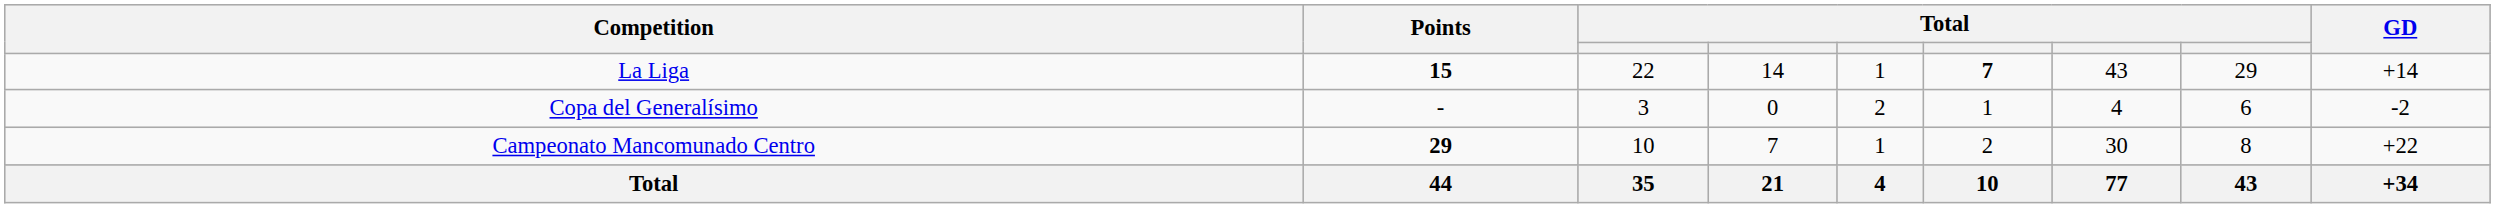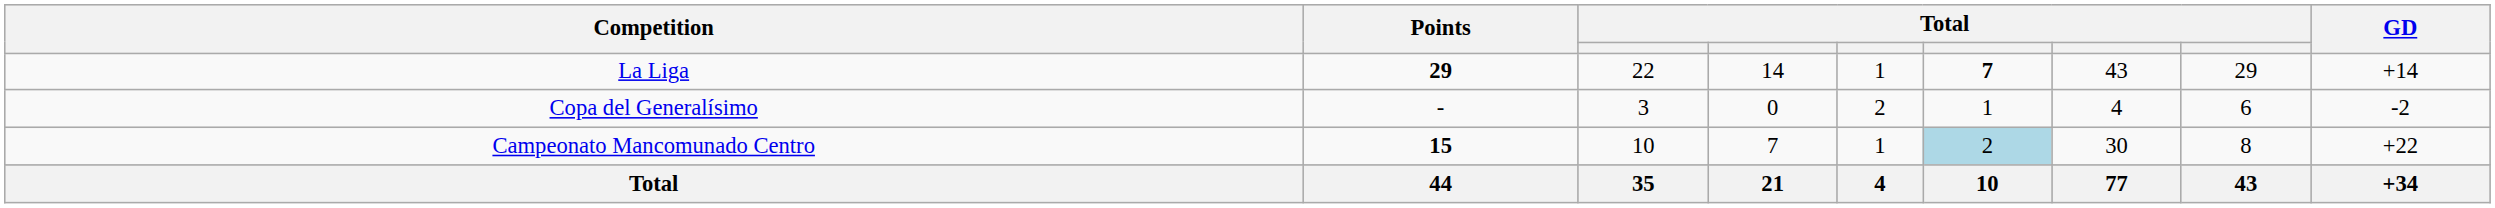La Liga | Points: 15 -> 29
Campeonato Mancomunado Centro | Points: 29 -> 15
Campeonato Mancomunado Centro | column 6: no background -> lightblue background
